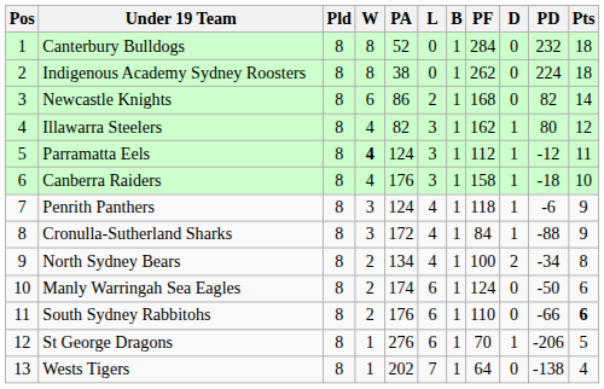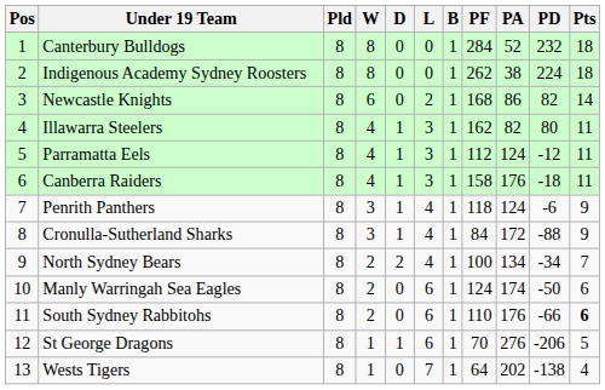columns swapped: D <-> PA
Illawarra Steelers | Pts: 12 -> 11
Parramatta Eels | W: bold -> normal
Canberra Raiders | Pts: 10 -> 11
North Sydney Bears | Pts: 8 -> 7
